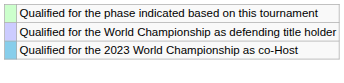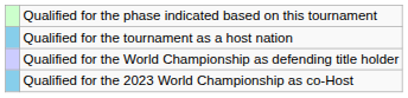+ row: Qualified for the tournament as a host nation
